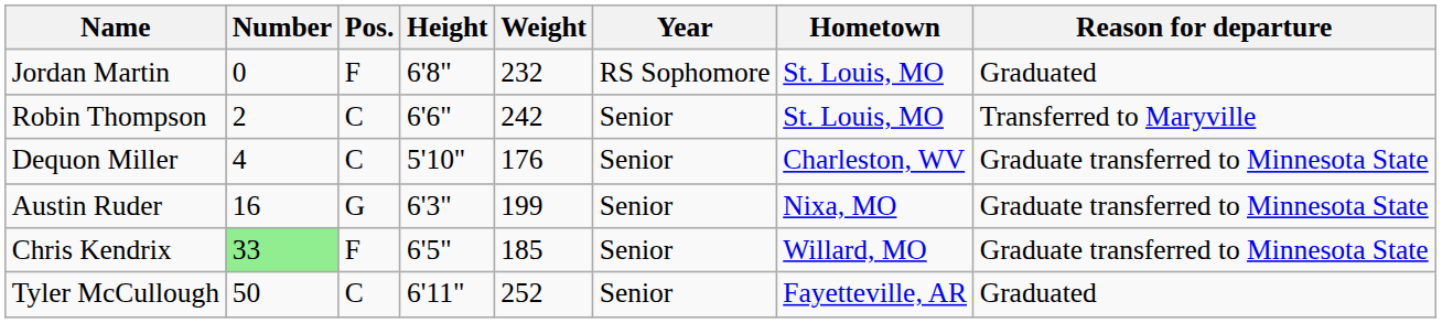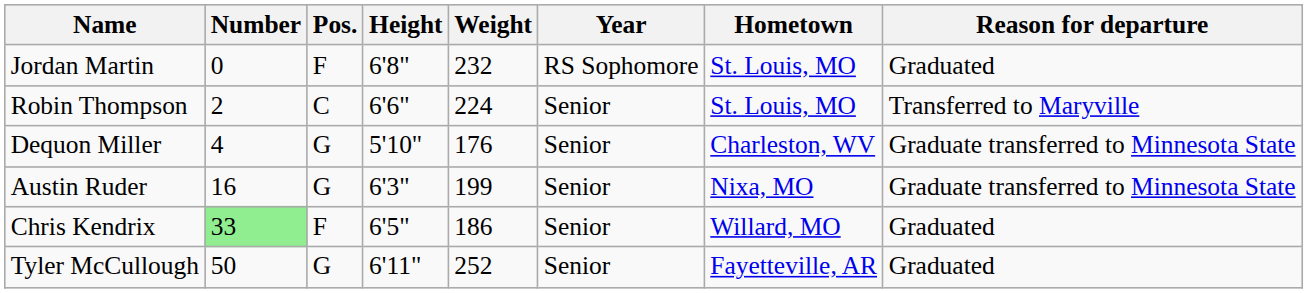Robin Thompson | Weight: 242 -> 224
Dequon Miller | Pos.: C -> G
Chris Kendrix | Weight: 185 -> 186
Chris Kendrix | Reason for departure: Graduate transferred to Minnesota State -> Graduated
Tyler McCullough | Pos.: C -> G
